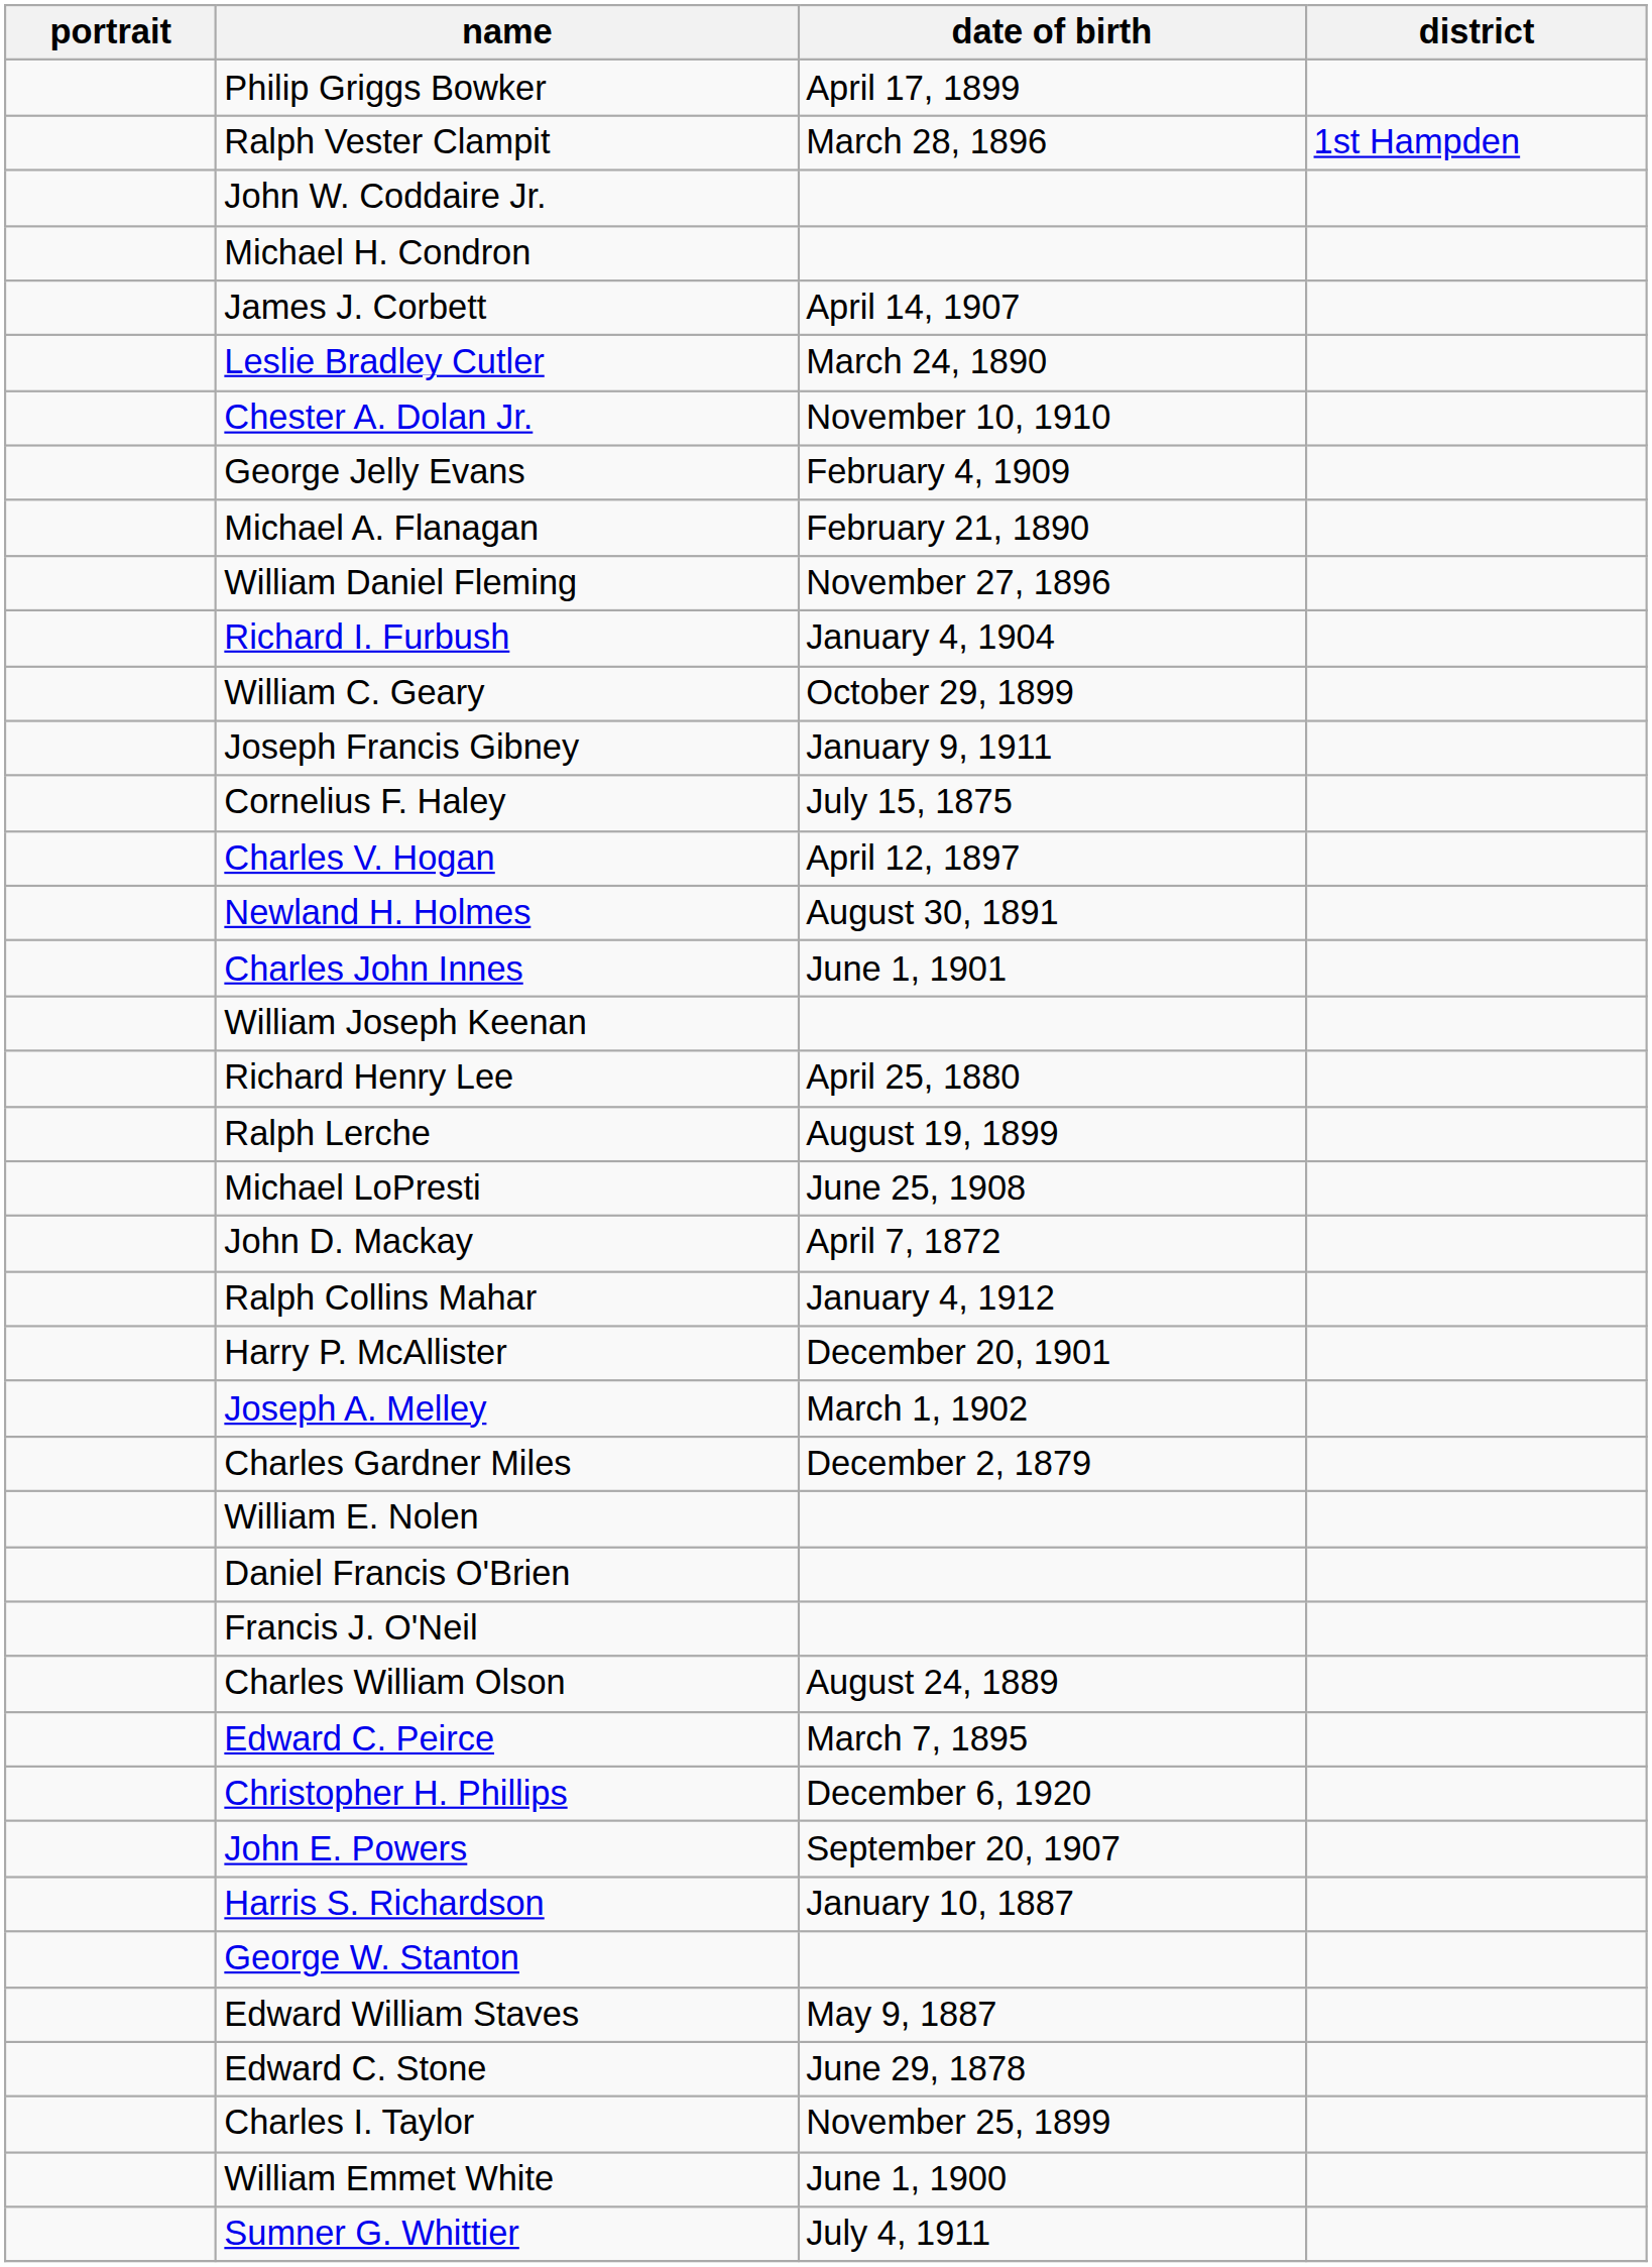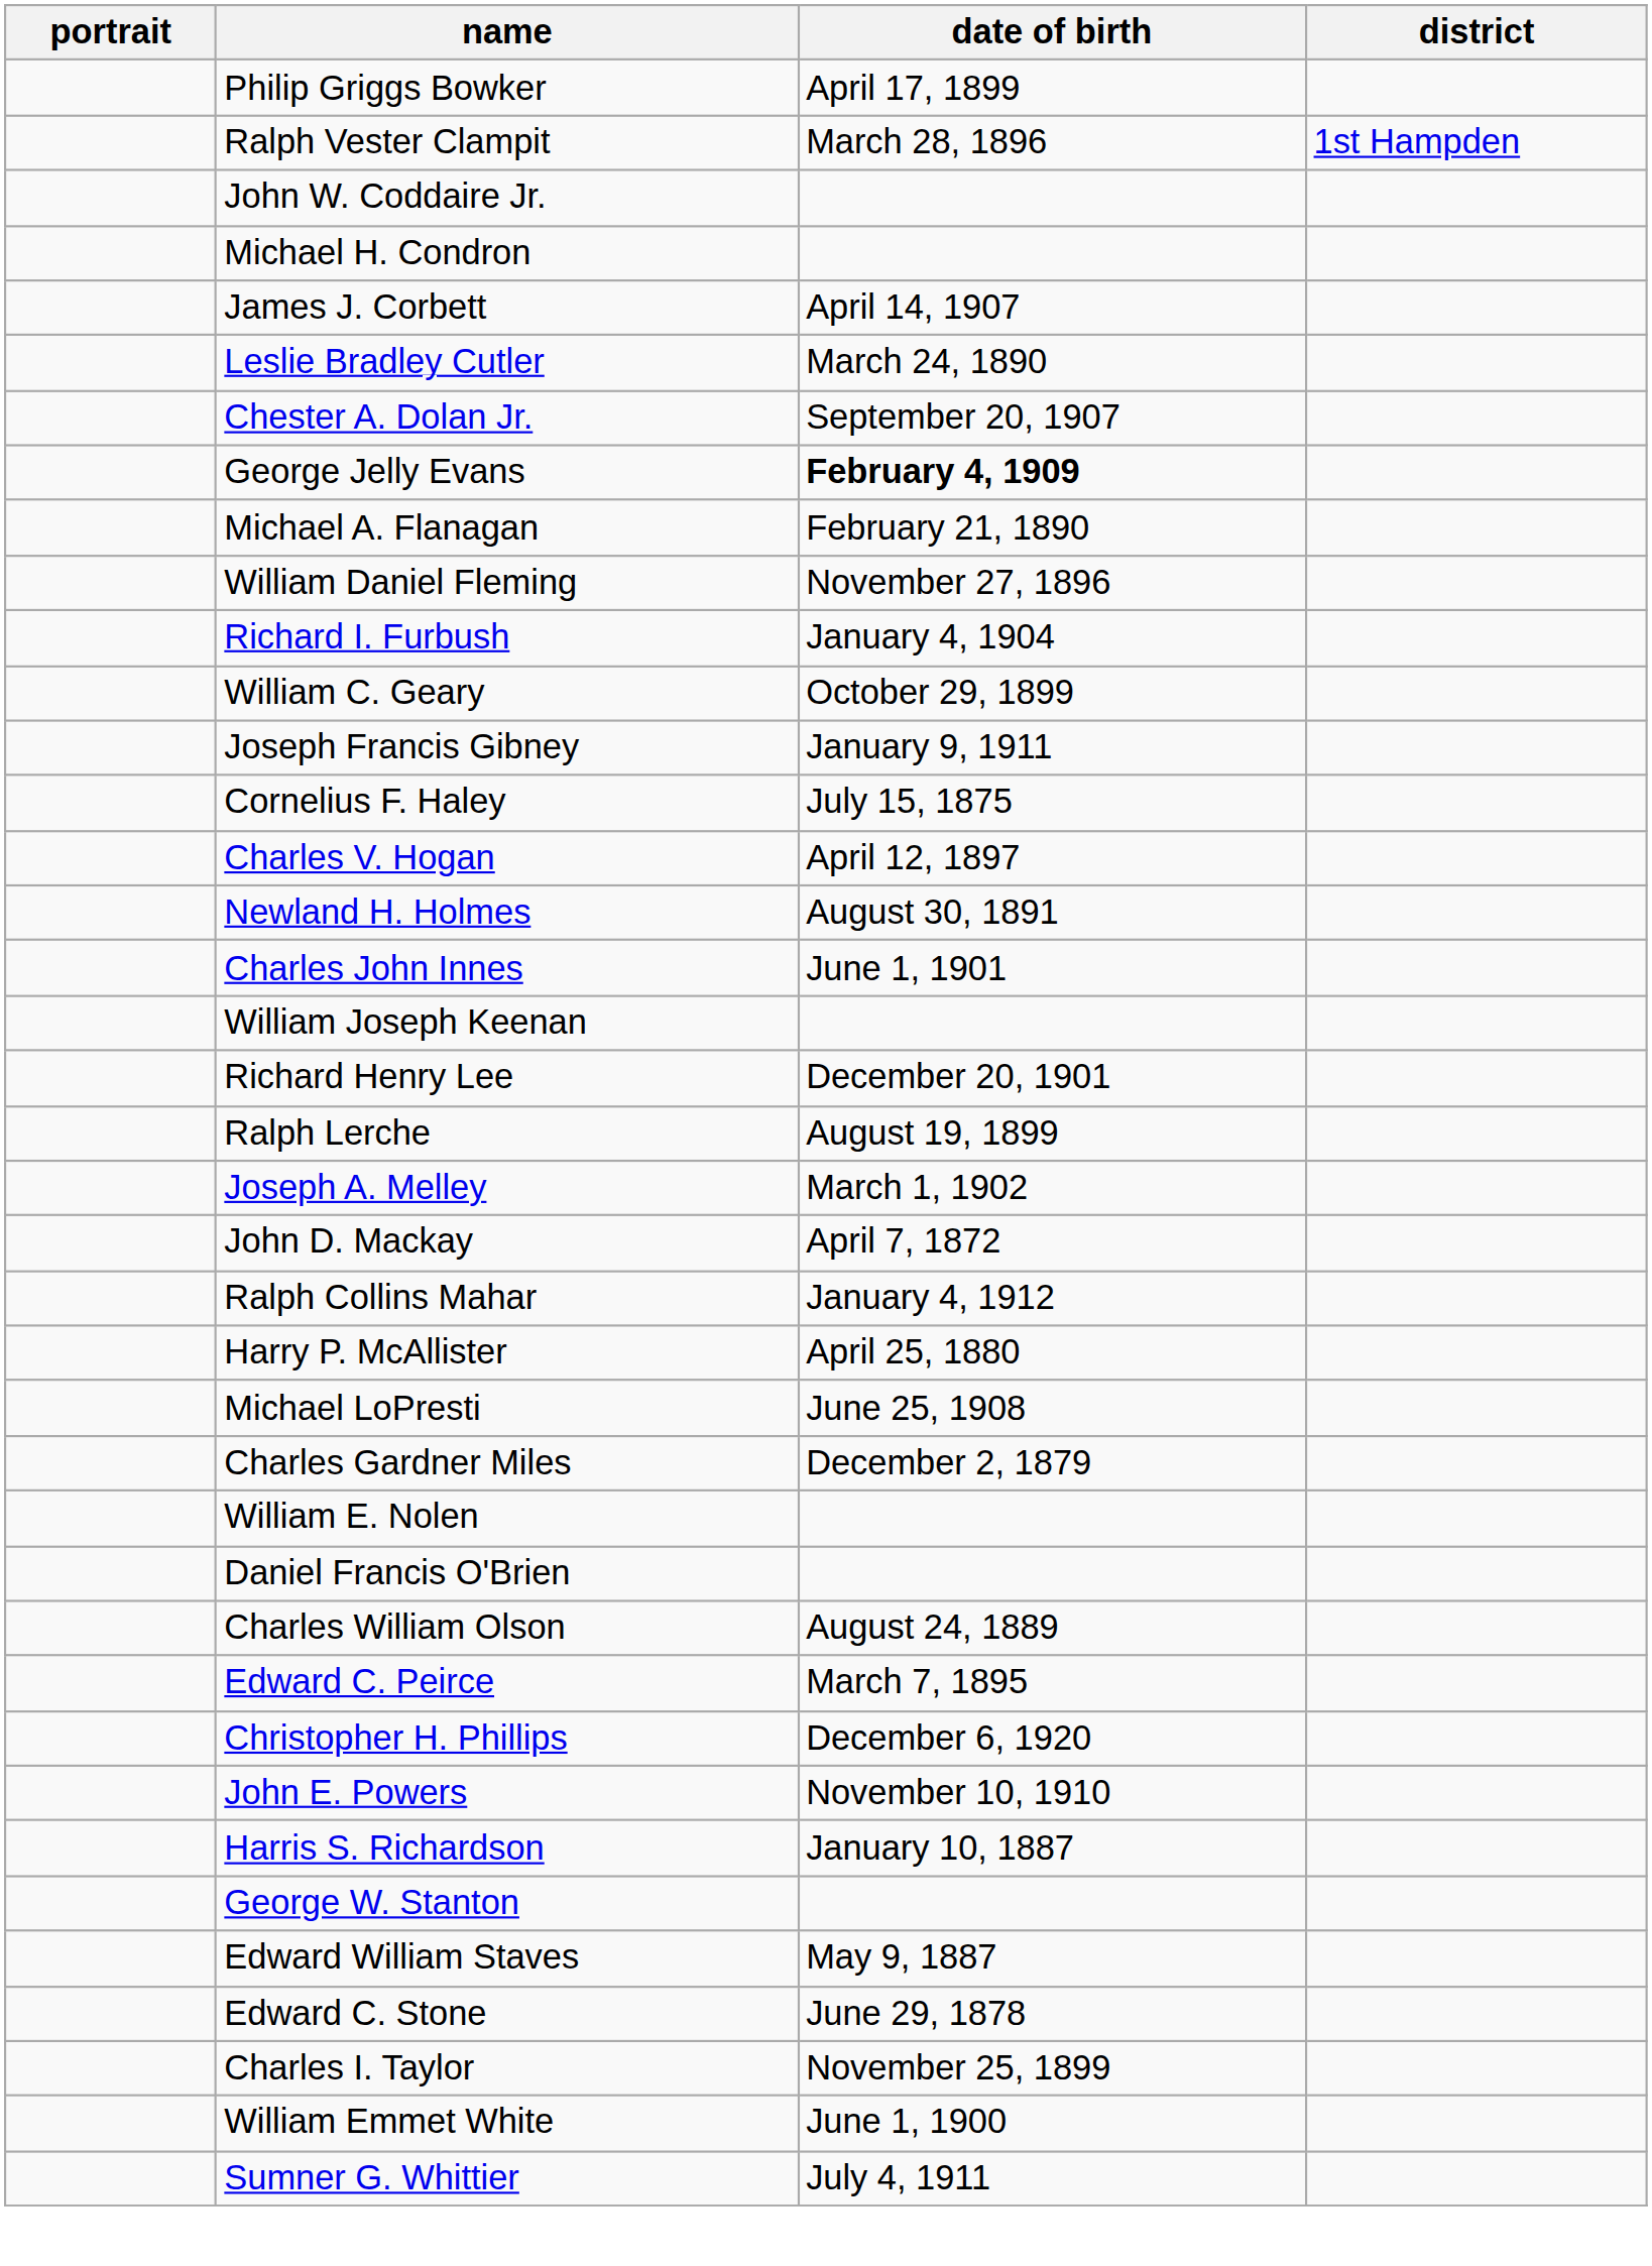Chester A. Dolan Jr. | date of birth: November 10, 1910 -> September 20, 1907
George Jelly Evans | date of birth: normal -> bold
Richard Henry Lee | date of birth: April 25, 1880 -> December 20, 1901
rows swapped: Michael LoPresti <-> Joseph A. Melley
Harry P. McAllister | date of birth: December 20, 1901 -> April 25, 1880
- row: Francis J. O'Neil
John E. Powers | date of birth: September 20, 1907 -> November 10, 1910
